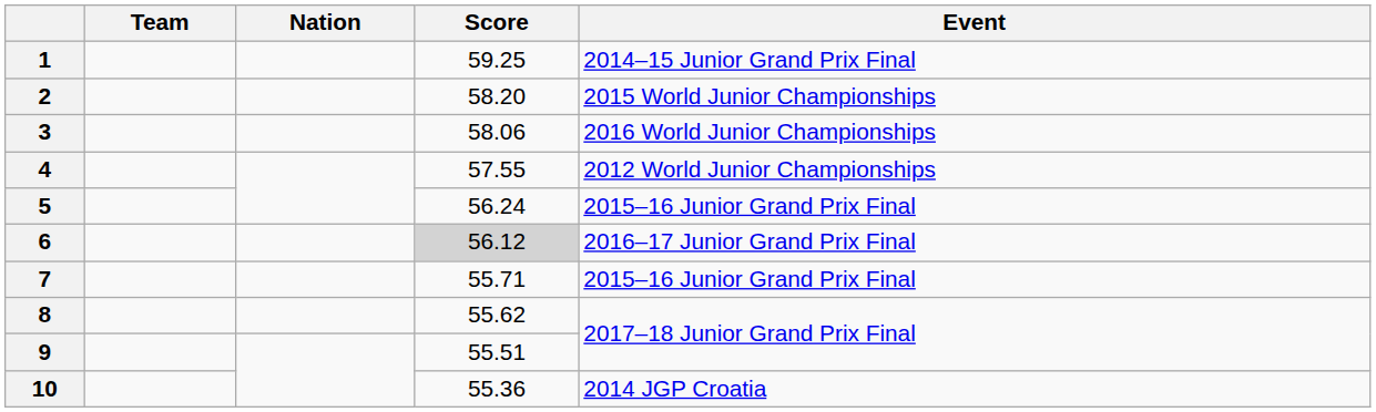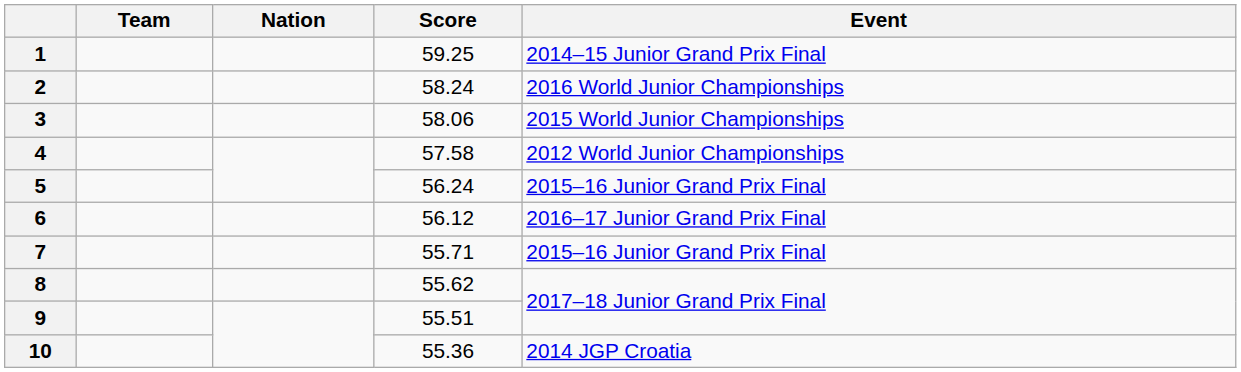2 | Score: 58.20 -> 58.24
2 | Event: 2015 World Junior Championships -> 2016 World Junior Championships
3 | Event: 2016 World Junior Championships -> 2015 World Junior Championships
4 | Score: 57.55 -> 57.58
6 | Score: lightgrey background -> no background
